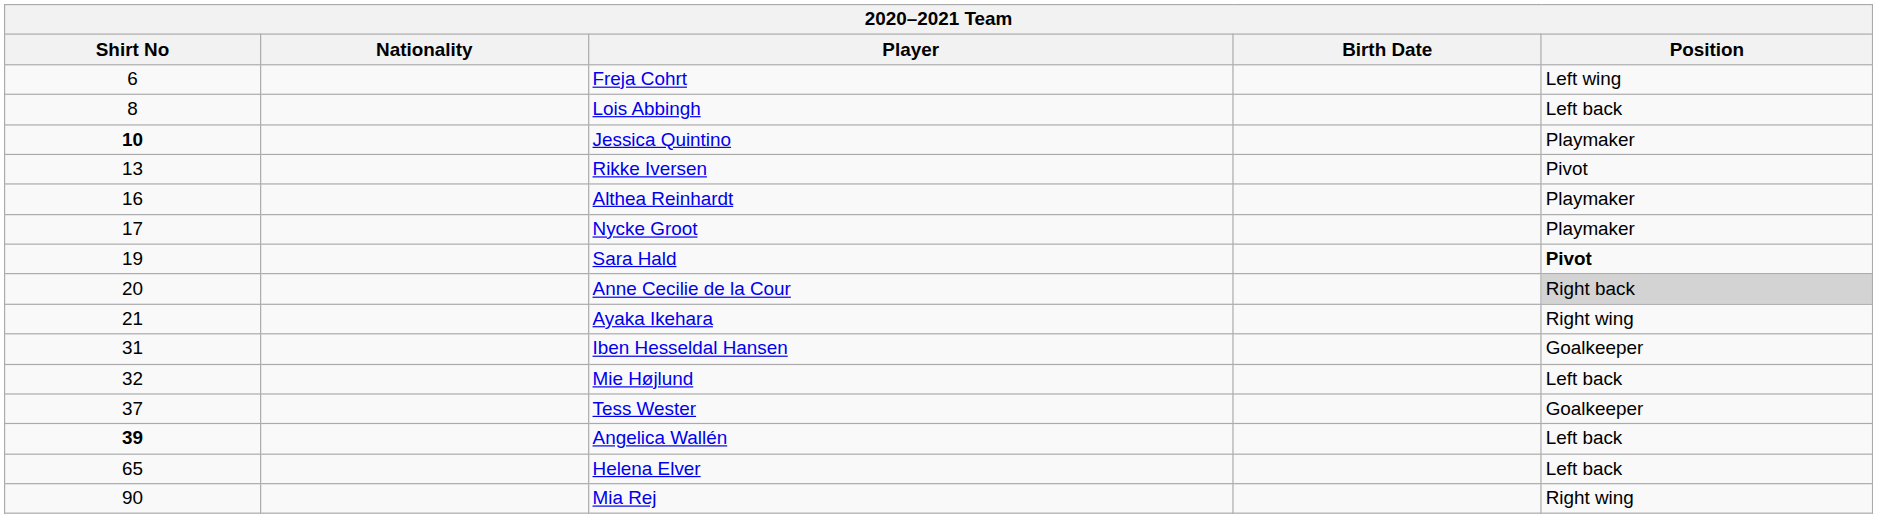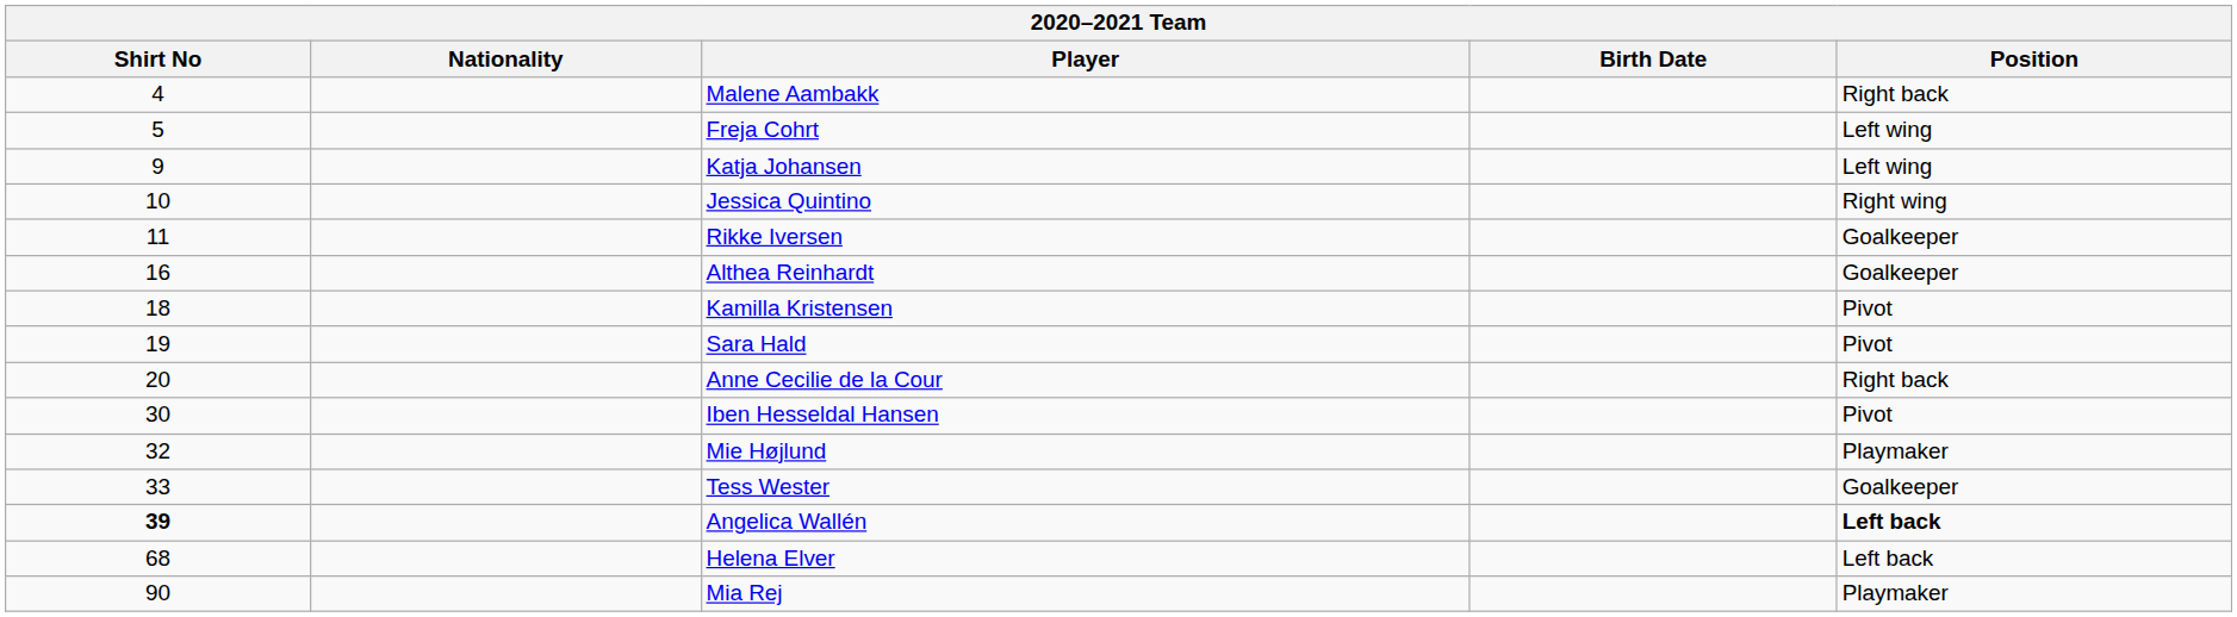+ row: 4 | Malene Aambakk | Right back
Freja Cohrt | Shirt No: 6 -> 5
- row: 8 | Lois Abbingh | Left back
+ row: 9 | Katja Johansen | Left wing
Jessica Quintino | Shirt No: bold -> normal
Jessica Quintino | Position: Playmaker -> Right wing
Rikke Iversen | Shirt No: 13 -> 11
Rikke Iversen | Position: Pivot -> Goalkeeper
Althea Reinhardt | Position: Playmaker -> Goalkeeper
- row: 17 | Nycke Groot | Playmaker
+ row: 18 | Kamilla Kristensen | Pivot
Sara Hald | Position: bold -> normal
Anne Cecilie de la Cour | Position: lightgrey background -> no background
- row: 21 | Ayaka Ikehara | Right wing
Iben Hesseldal Hansen | Shirt No: 31 -> 30
Iben Hesseldal Hansen | Position: Goalkeeper -> Pivot
Mie Højlund | Position: Left back -> Playmaker
Tess Wester | Shirt No: 37 -> 33
Angelica Wallén | Position: normal -> bold
Helena Elver | Shirt No: 65 -> 68
Mia Rej | Position: Right wing -> Playmaker
